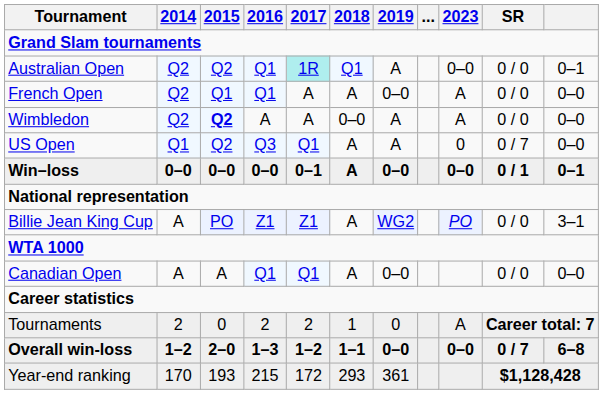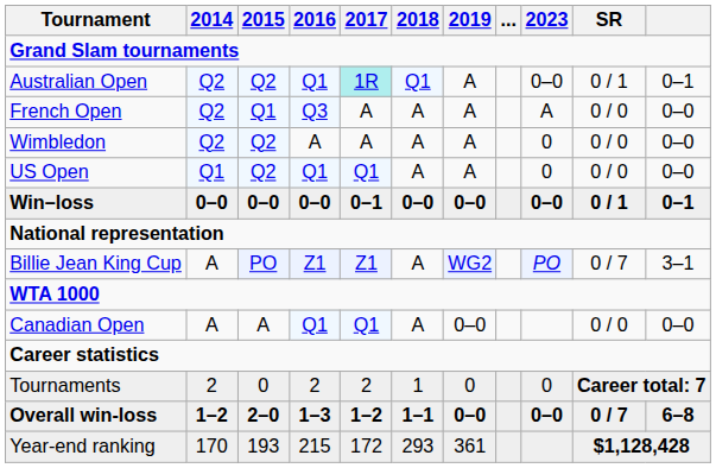Australian Open | SR: 0 / 0 -> 0 / 1
French Open | 2016: Q1 -> Q3
French Open | 2019: 0–0 -> A
Wimbledon | 2015: bold -> normal
Wimbledon | 2018: 0–0 -> A
Wimbledon | 2023: A -> 0
US Open | 2016: Q3 -> Q1
US Open | SR: 0 / 7 -> 0 / 0
Win–loss | 2018: A -> 0–0
Billie Jean King Cup | SR: 0 / 0 -> 0 / 7
Tournaments | 2023: A -> 0
